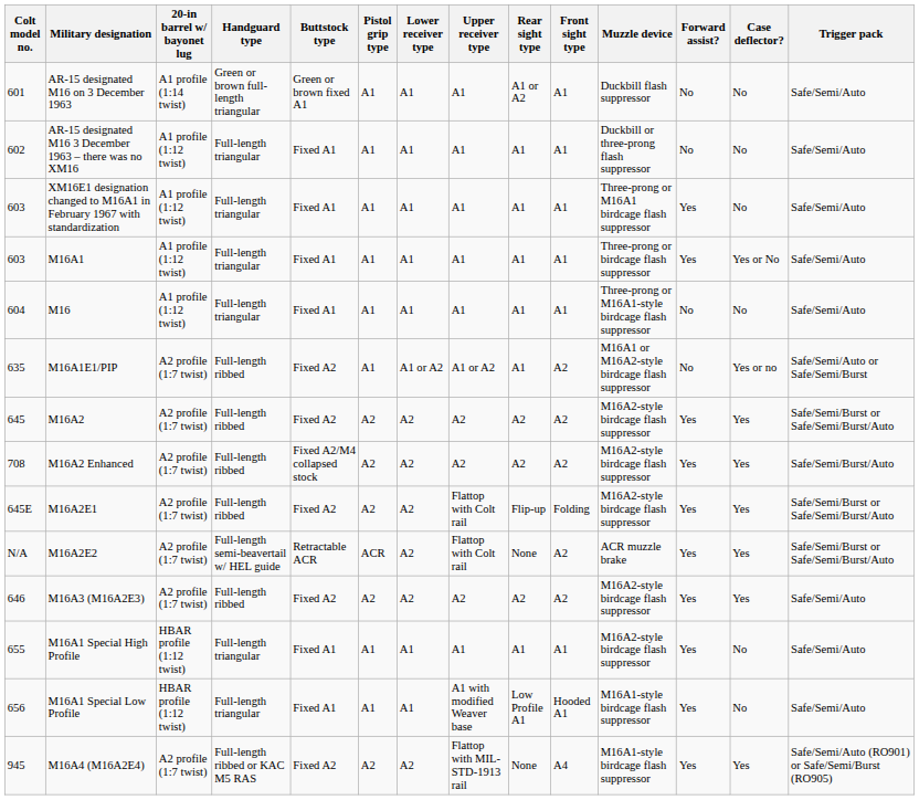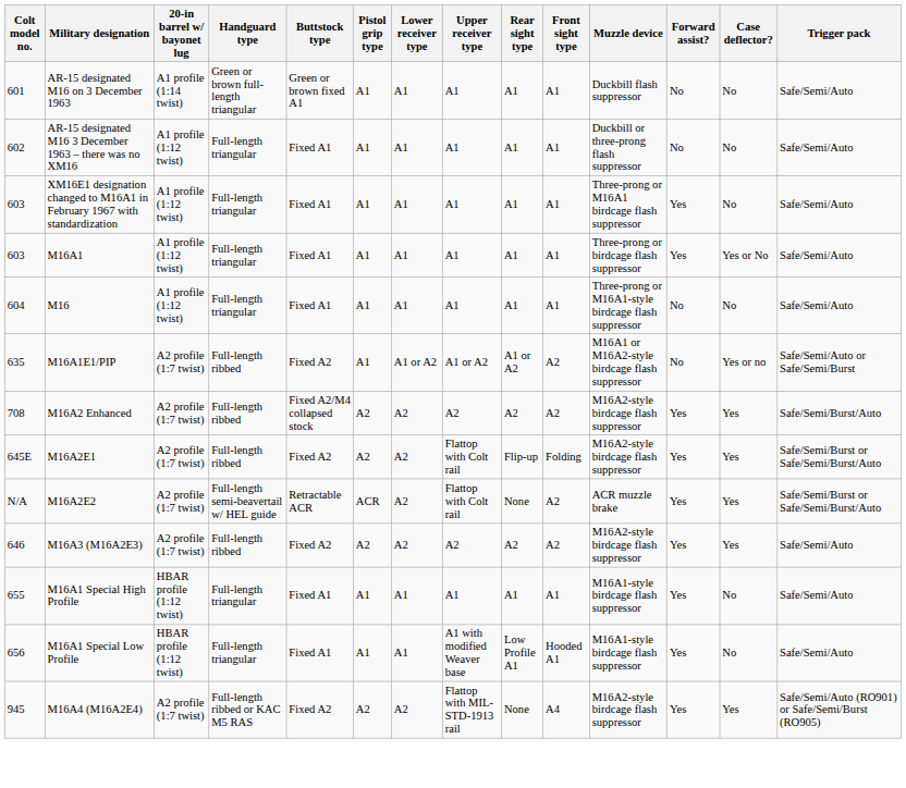AR-15 designated M16 on 3 December 1963 | Rear sight type: A1 or A2 -> A1
M16A1E1/PIP | Rear sight type: A1 -> A1 or A2
- row: 645 | M16A2 | A2 profile (1:7 twist) | Full-length ribbed | Fixed A2 | A2 | A2 | A2 | A2 | A2 | M16A2-style birdcage flash suppressor | Yes | Yes | Safe/Semi/Burst or Safe/Semi/Burst/Auto
M16A1 Special High Profile | Muzzle device: M16A2-style birdcage flash suppressor -> M16A1-style birdcage flash suppressor
M16A4 (M16A2E4) | Muzzle device: M16A1-style birdcage flash suppressor -> M16A2-style birdcage flash suppressor
